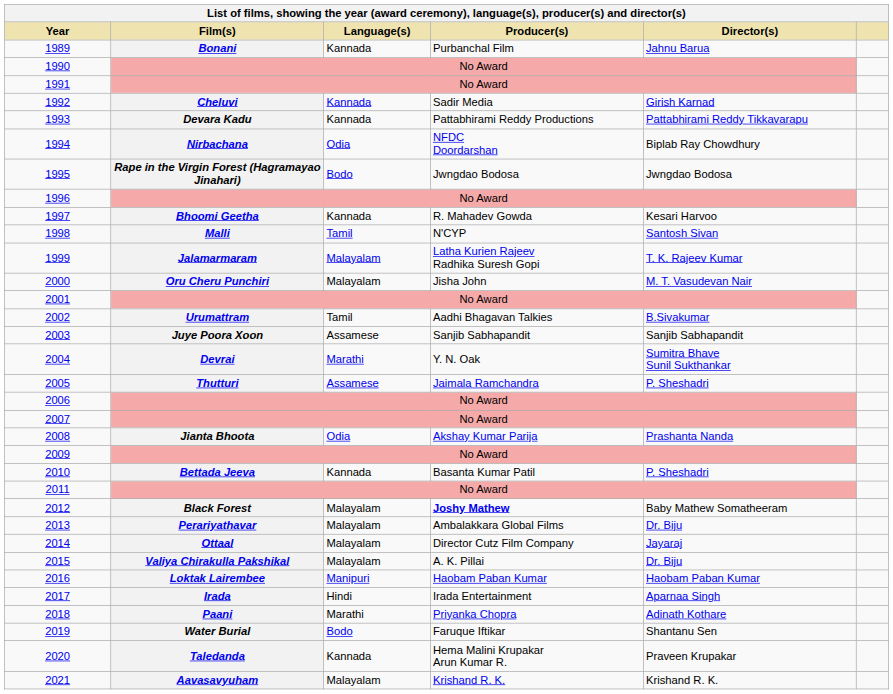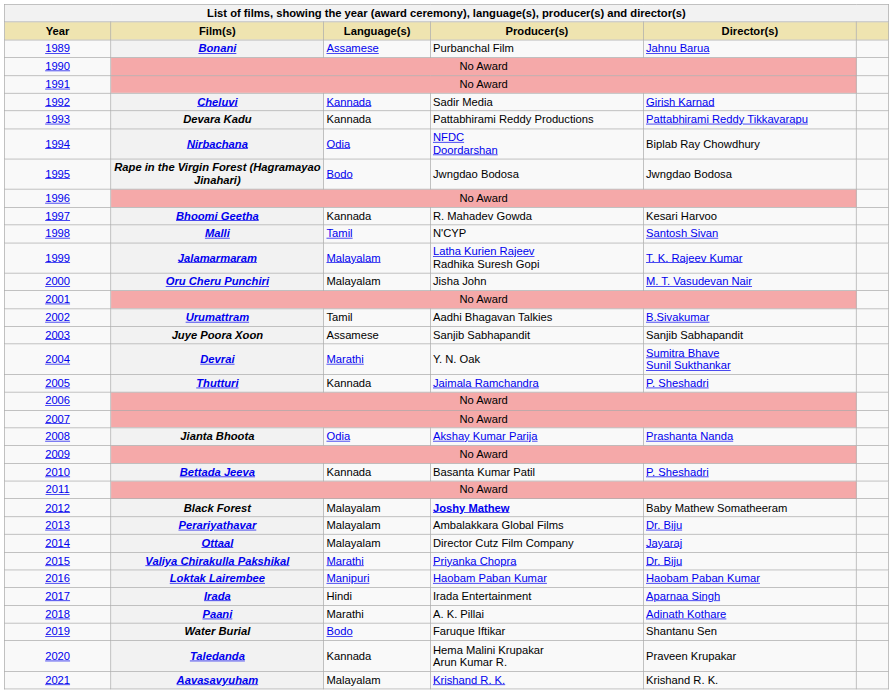1989 | Language(s): Kannada -> Assamese
2005 | Language(s): Assamese -> Kannada
2015 | Language(s): Malayalam -> Marathi
2015 | Producer(s): A. K. Pillai -> Priyanka Chopra
2018 | Producer(s): Priyanka Chopra -> A. K. Pillai
